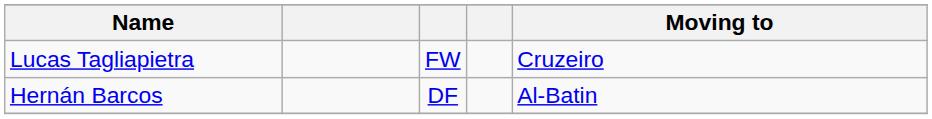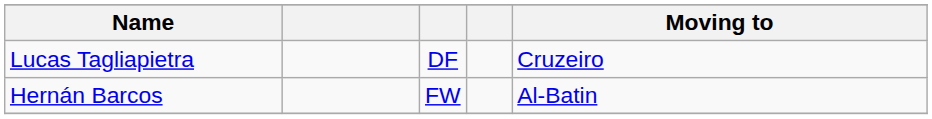Lucas Tagliapietra | column 3: FW -> DF
Hernán Barcos | column 3: DF -> FW
